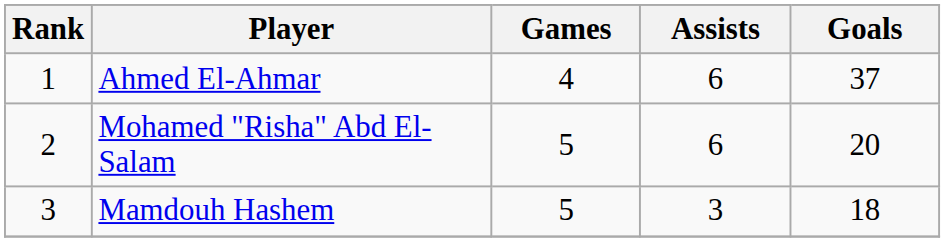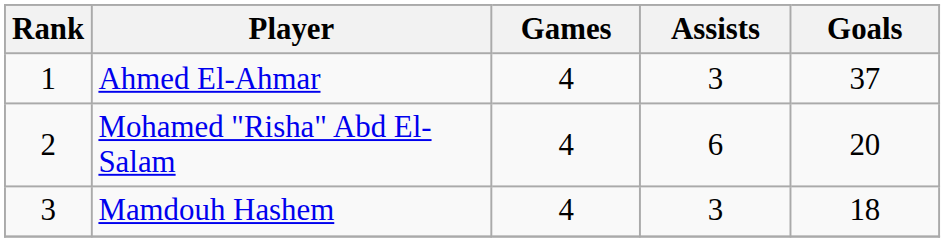Ahmed El-Ahmar | Assists: 6 -> 3
Mohamed "Risha" Abd El-Salam | Games: 5 -> 4
Mamdouh Hashem | Games: 5 -> 4
